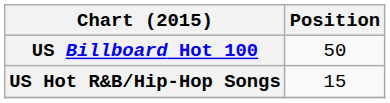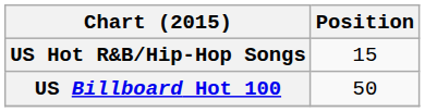rows swapped: US Billboard Hot 100 <-> US Hot R&B/Hip-Hop Songs
